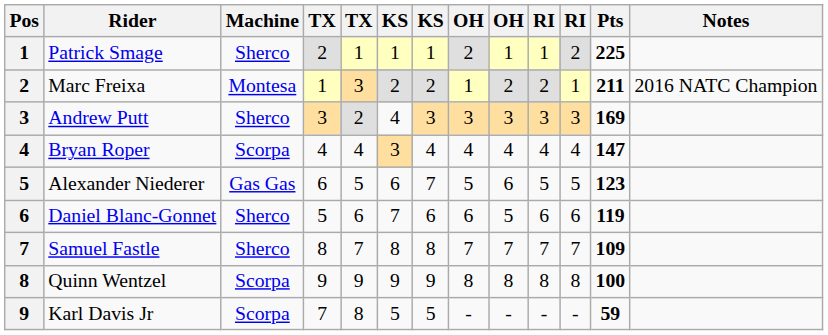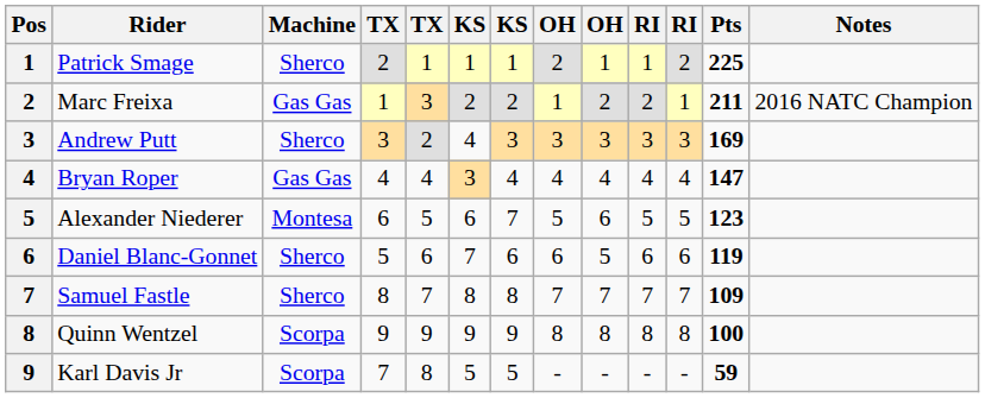Marc Freixa | Machine: Montesa -> Gas Gas
Bryan Roper | Machine: Scorpa -> Gas Gas
Alexander Niederer | Machine: Gas Gas -> Montesa
